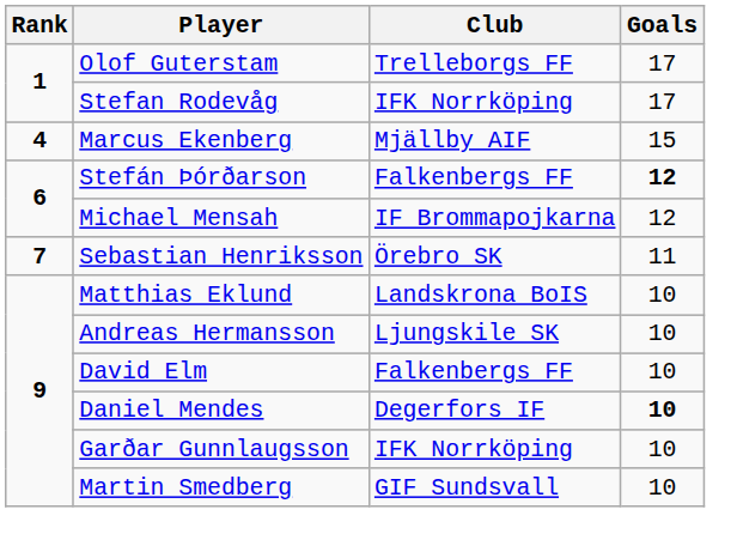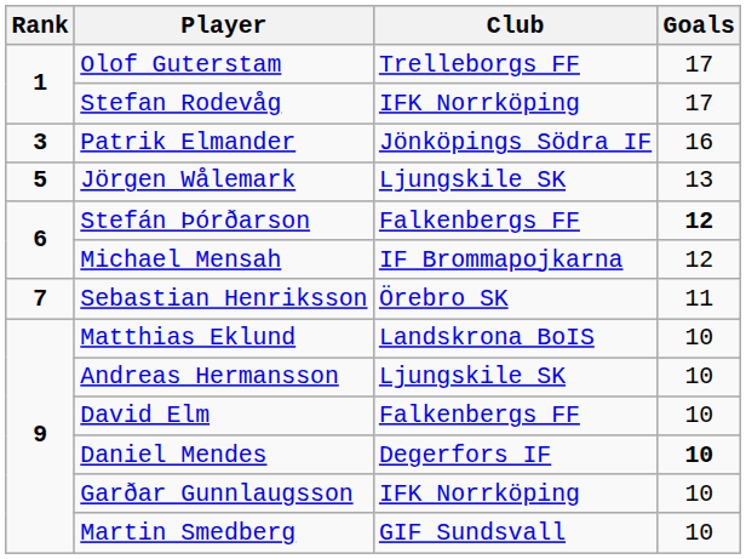+ row: 3 | Patrik Elmander | Jönköpings Södra IF | 16
- row: 4 | Marcus Ekenberg | Mjällby AIF | 15
+ row: 5 | Jörgen Wålemark | Ljungskile SK | 13
